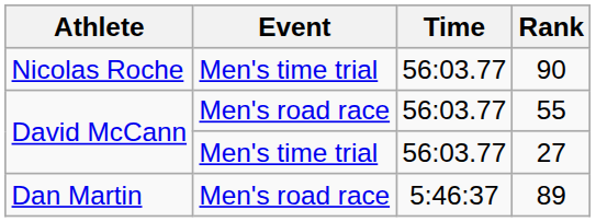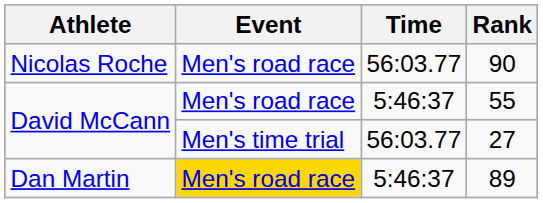90 | Event: Men's time trial -> Men's road race
55 | Time: 56:03.77 -> 5:46:37
89 | Event: no background -> gold background
